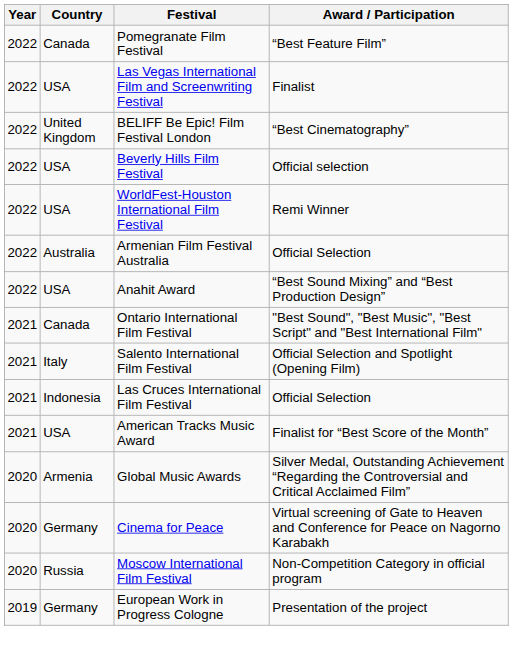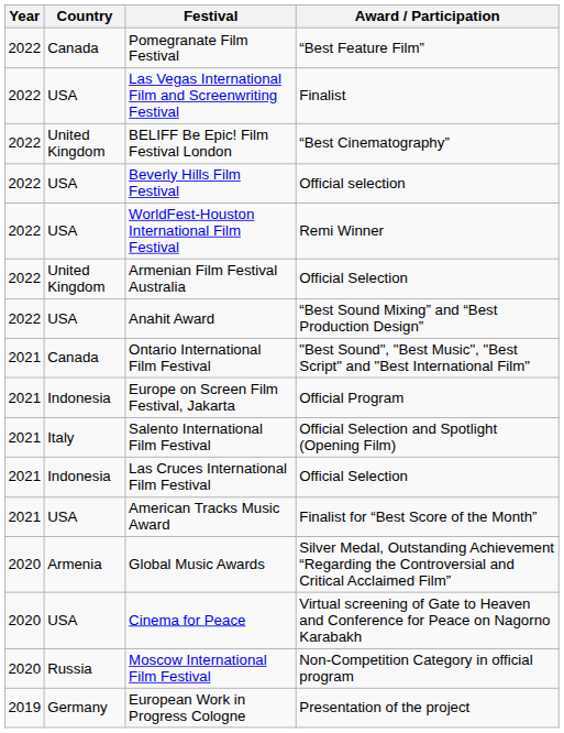Armenian Film Festival Australia | Country: Australia -> United Kingdom
+ row: 2021 | Indonesia | Europe on Screen Film Festival, Jakarta | Official Program
Cinema for Peace | Country: Germany -> USA
